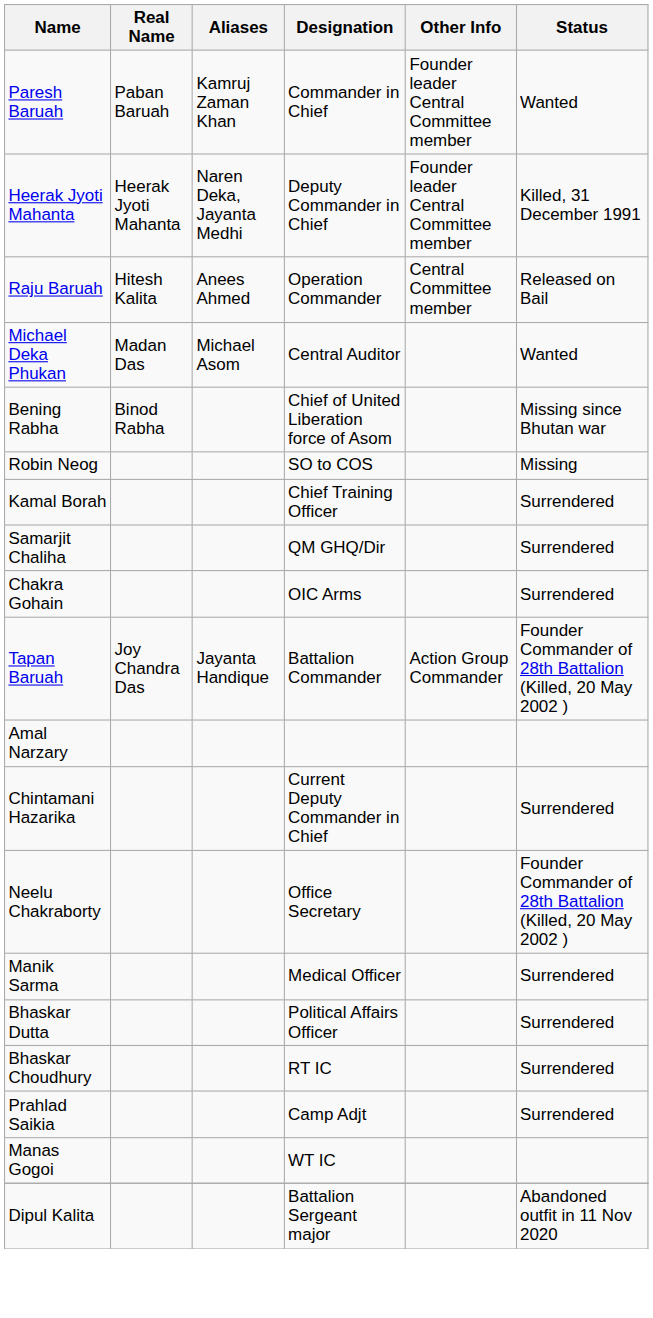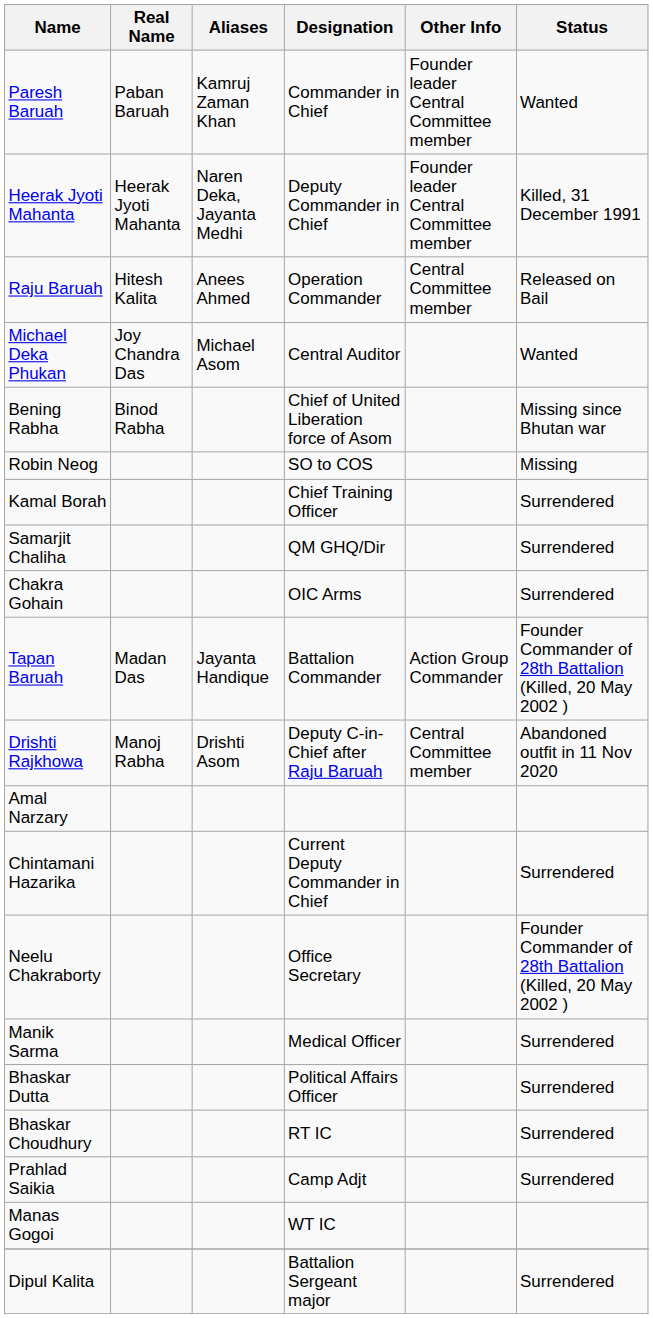Michael Deka Phukan | Real Name: Madan Das -> Joy Chandra Das
Tapan Baruah | Real Name: Joy Chandra Das -> Madan Das
+ row: Drishti Rajkhowa | Manoj Rabha | Drishti Asom | Deputy C-in-Chief after Raju Baruah | Central Committee member | Abandoned outfit in 11 Nov 2020
Dipul Kalita | Status: Abandoned outfit in 11 Nov 2020 -> Surrendered
